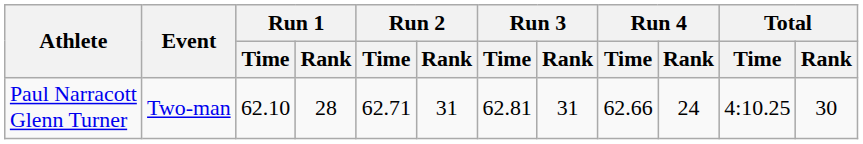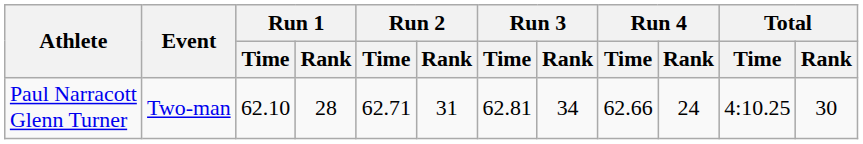Paul Narracott Glenn Turner | Run 3 / Rank: 31 -> 34
